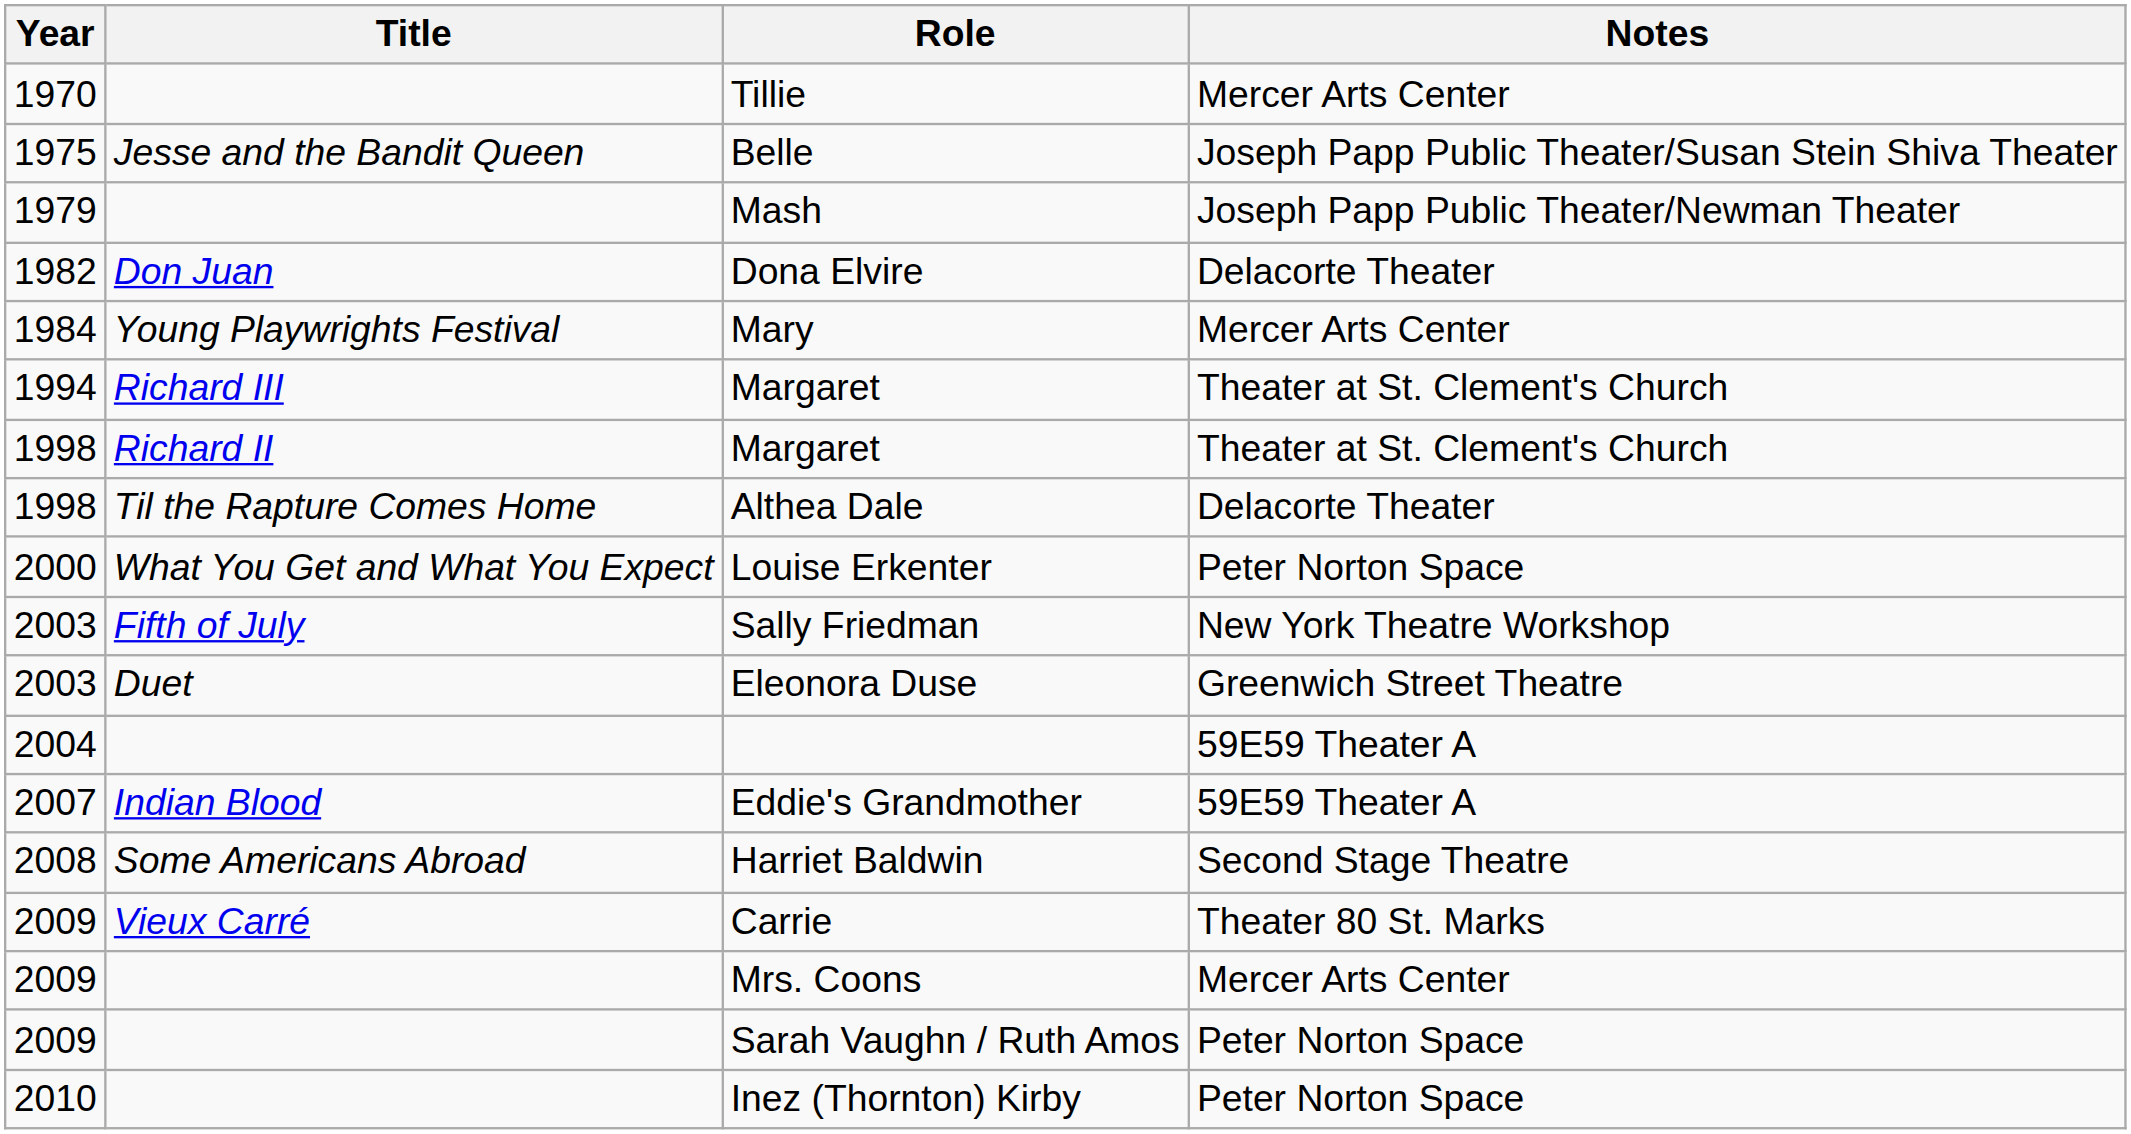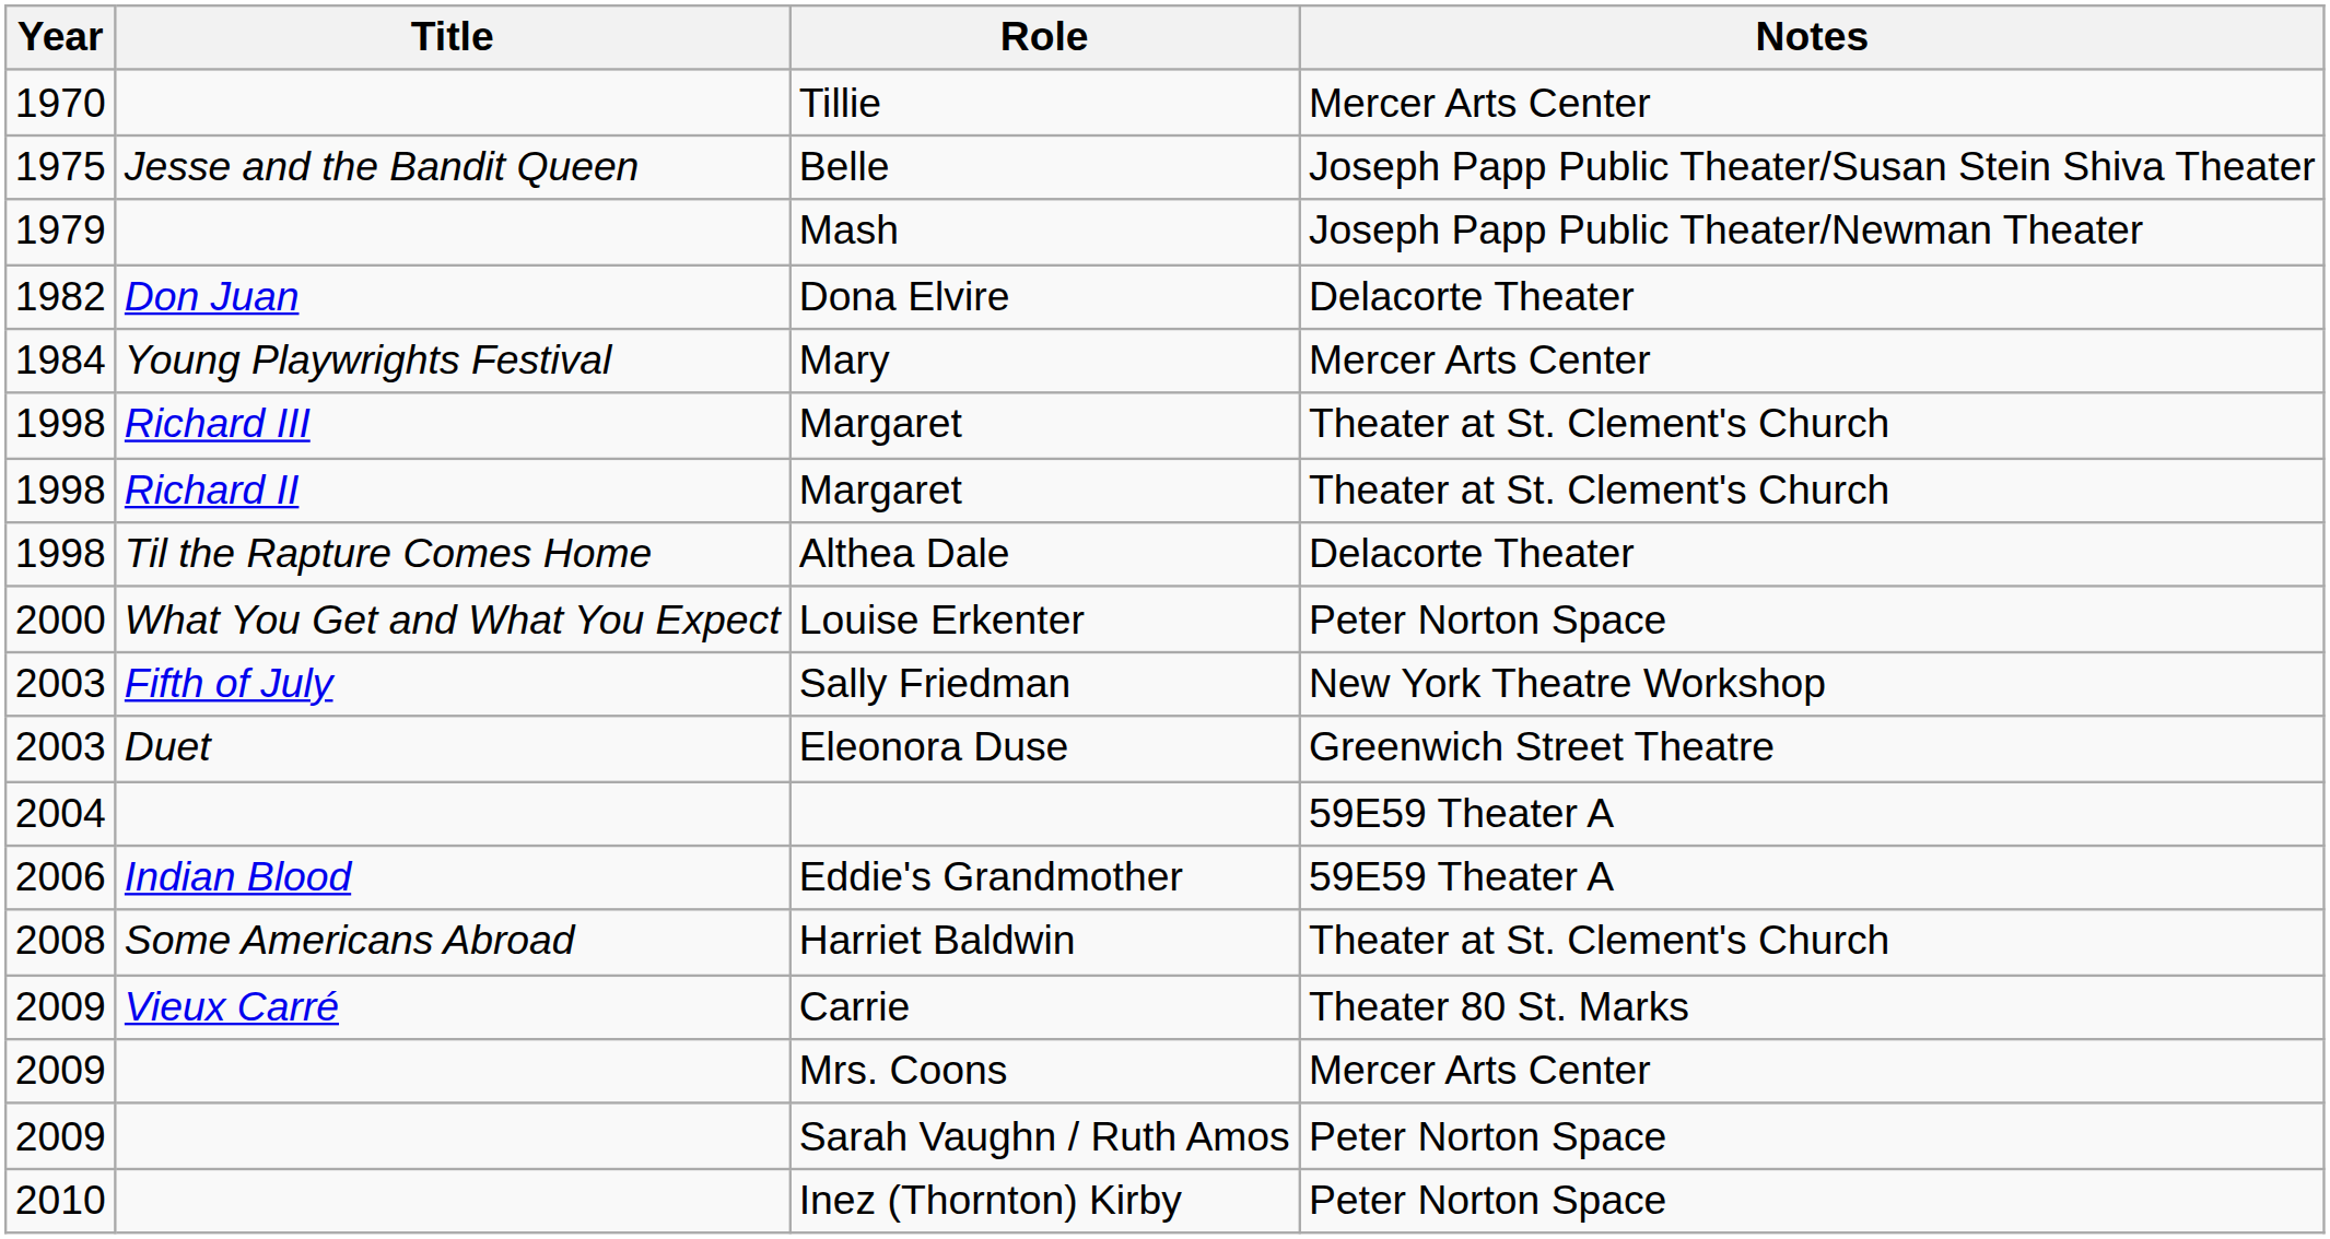Richard III / Margaret | Year: 1994 -> 1998
Eddie's Grandmother | Year: 2007 -> 2006
Harriet Baldwin | Notes: Second Stage Theatre -> Theater at St. Clement's Church
